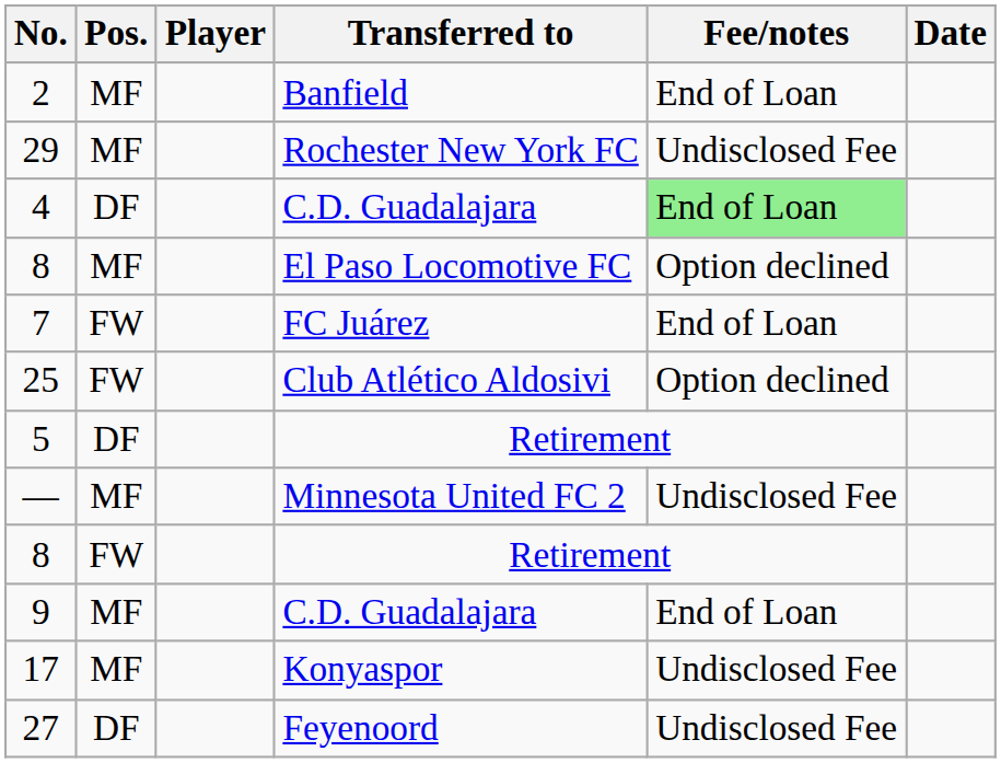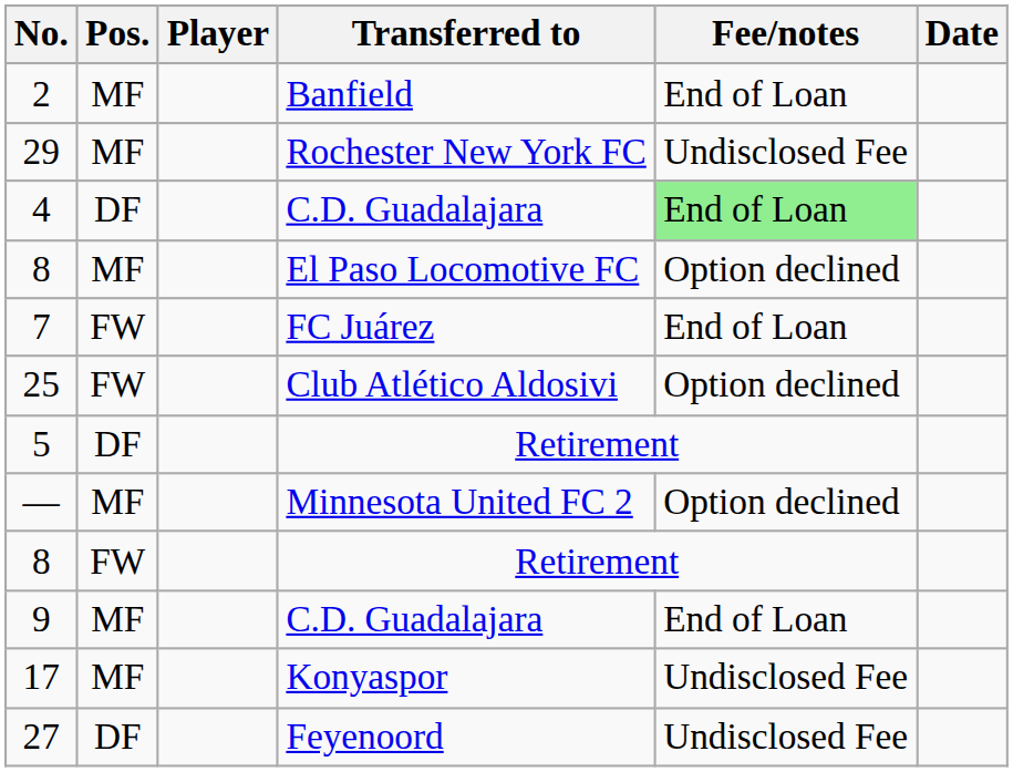— | Fee/notes: Undisclosed Fee -> Option declined
